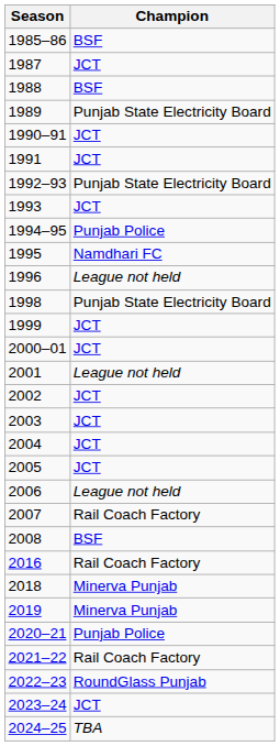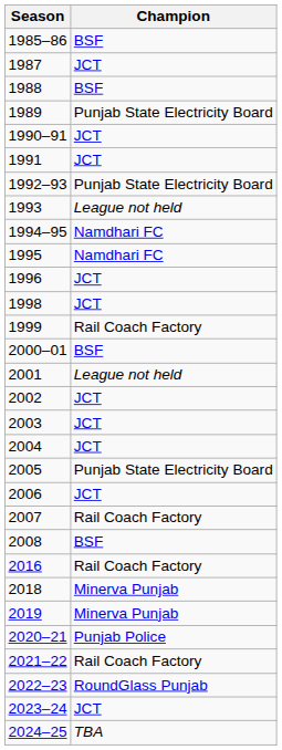1993 | Champion: JCT -> League not held
1994–95 | Champion: Punjab Police -> Namdhari FC
1996 | Champion: League not held -> JCT
1998 | Champion: Punjab State Electricity Board -> JCT
1999 | Champion: JCT -> Rail Coach Factory
2000–01 | Champion: JCT -> BSF
2005 | Champion: JCT -> Punjab State Electricity Board
2006 | Champion: League not held -> JCT
